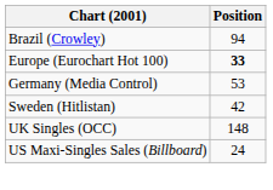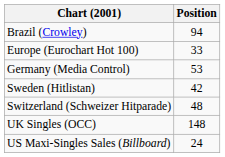Europe (Eurochart Hot 100) | Position: bold -> normal
+ row: Switzerland (Schweizer Hitparade) | 48
